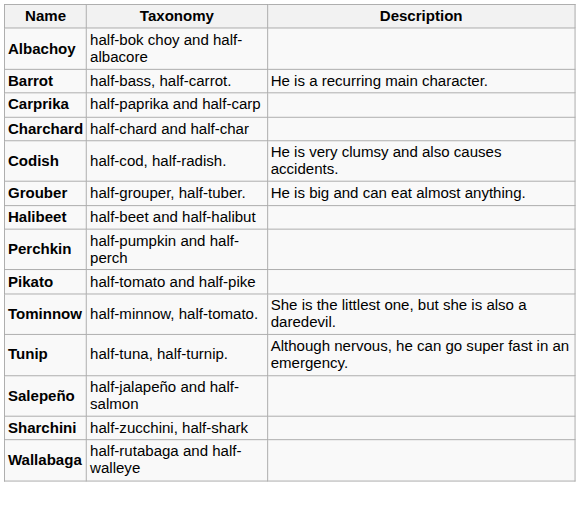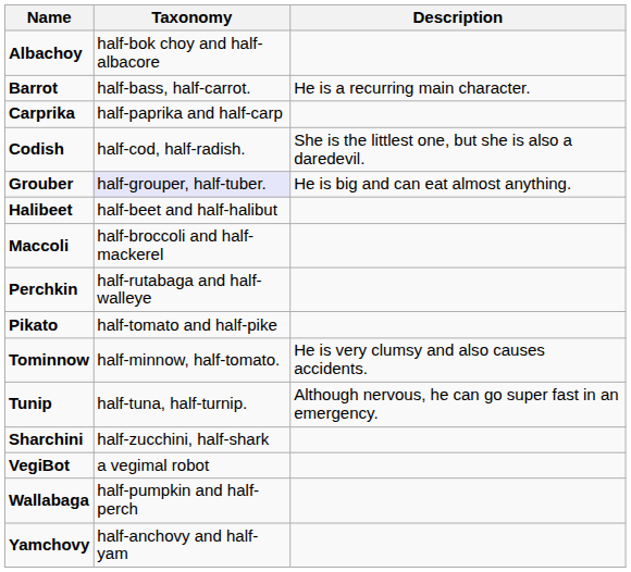- row: Charchard | half-chard and half-char
Codish | Description: He is very clumsy and also causes accidents. -> She is the littlest one, but she is also a daredevil.
Grouber | Taxonomy: no background -> lavender background
+ row: Maccoli | half-broccoli and half-mackerel
Perchkin | Taxonomy: half-pumpkin and half-perch -> half-rutabaga and half-walleye
Tominnow | Description: She is the littlest one, but she is also a daredevil. -> He is very clumsy and also causes accidents.
- row: Salepeño | half-jalapeño and half-salmon
+ row: VegiBot | a vegimal robot
Wallabaga | Taxonomy: half-rutabaga and half-walleye -> half-pumpkin and half-perch
+ row: Yamchovy | half-anchovy and half-yam
